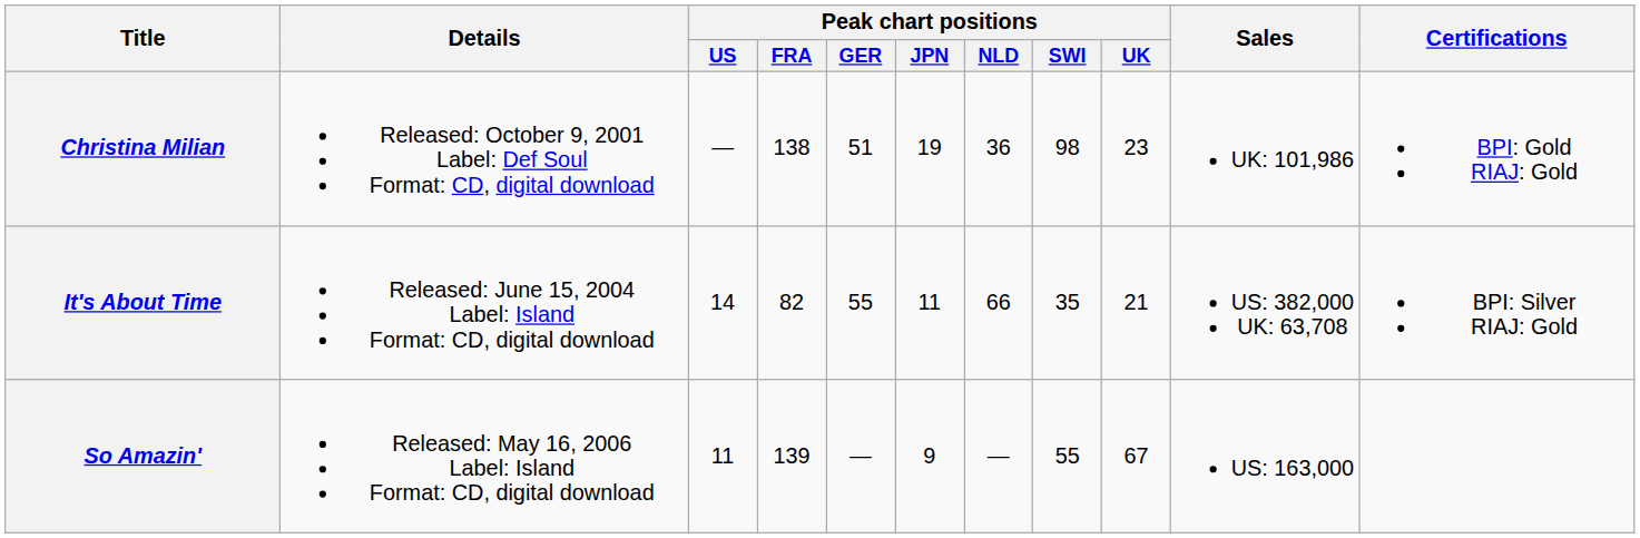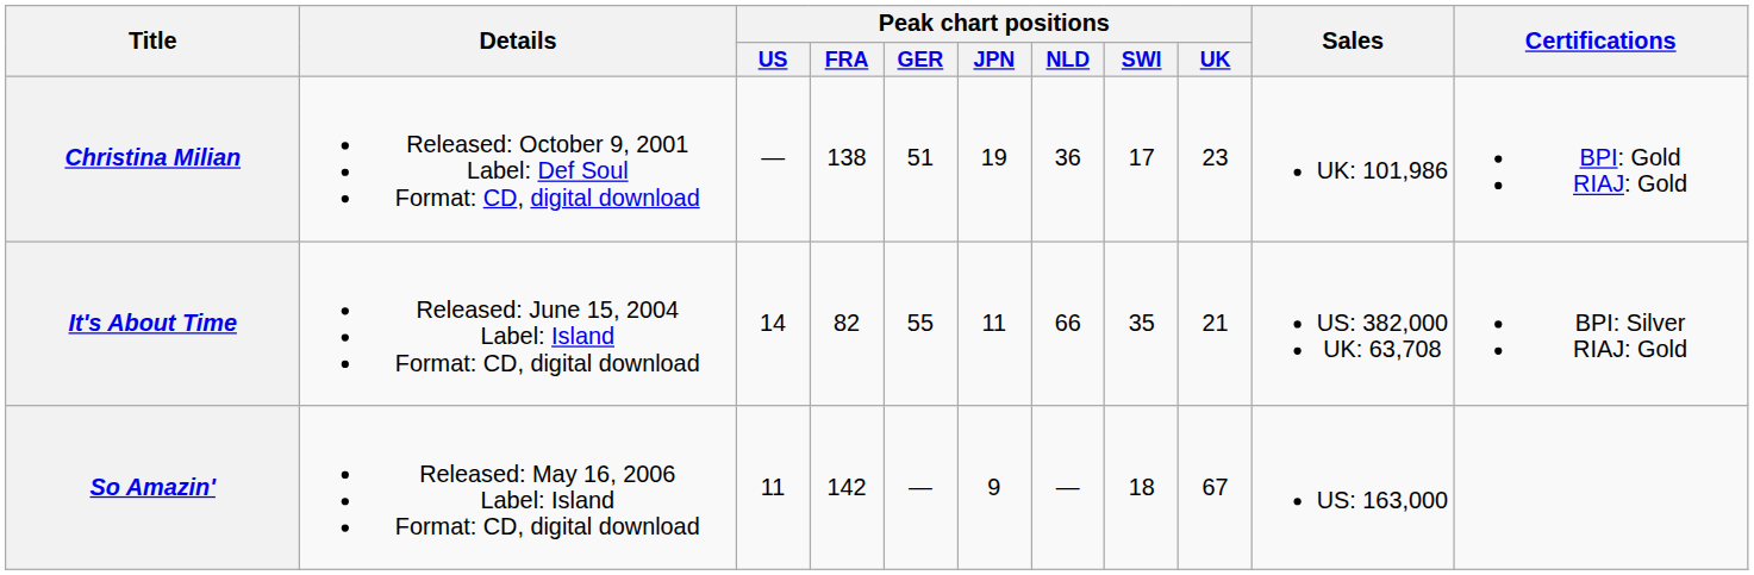Christina Milian | Peak chart positions / SWI: 98 -> 17
So Amazin' | Peak chart positions / FRA: 139 -> 142
So Amazin' | Peak chart positions / SWI: 55 -> 18
